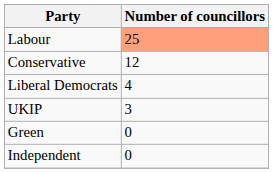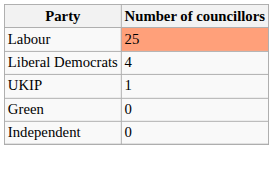- row: Conservative | 12
UKIP | Number of councillors: 3 -> 1
